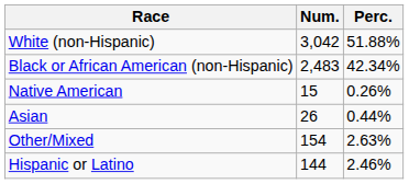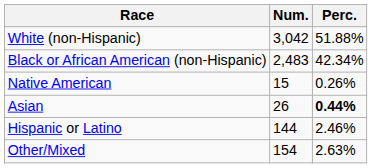Asian | Perc.: normal -> bold
rows swapped: Other/Mixed <-> Hispanic or Latino
